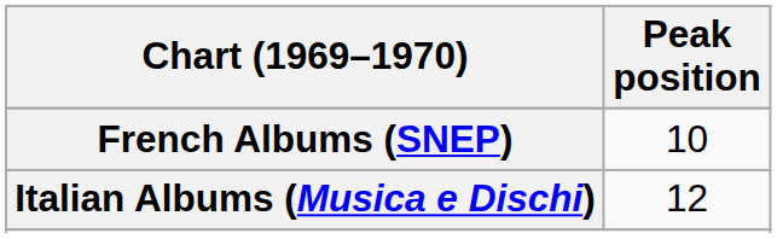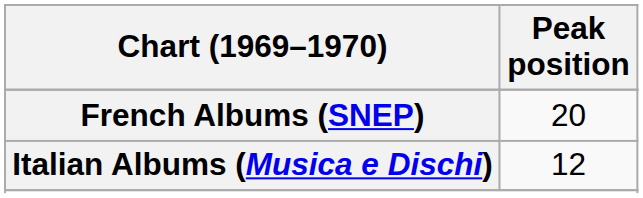French Albums (SNEP) | Peak position: 10 -> 20
